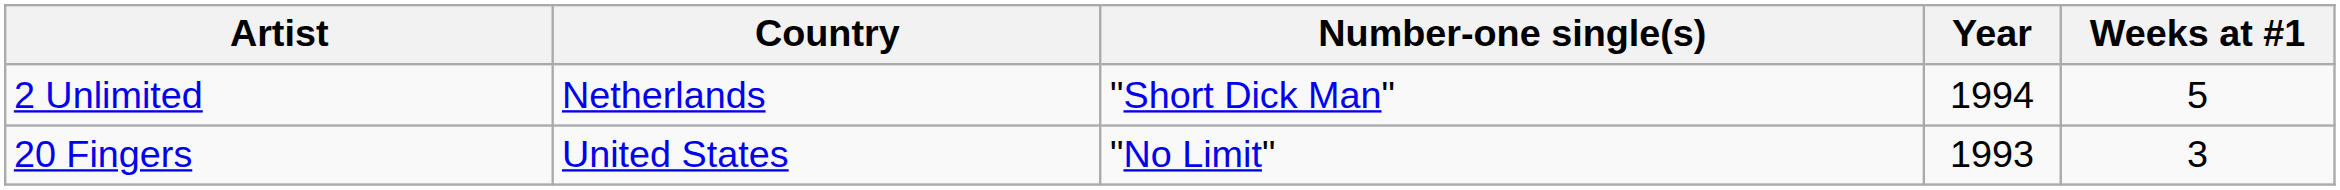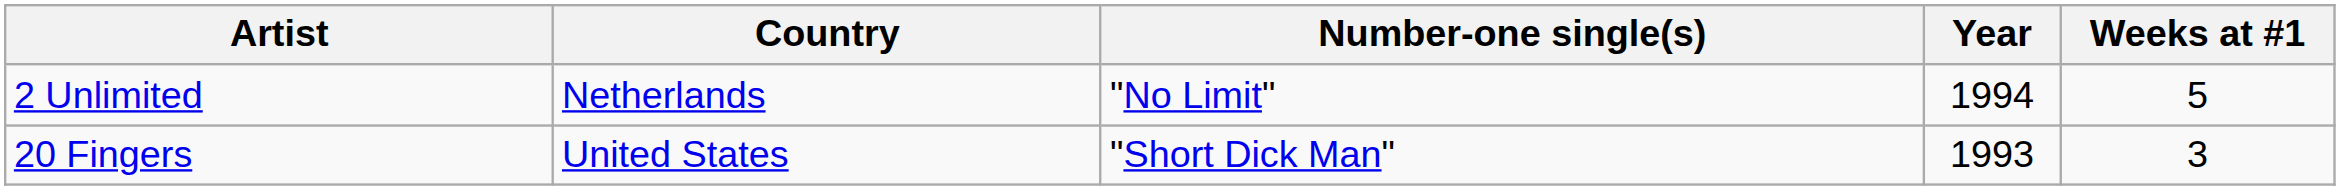2 Unlimited | Number-one single(s): "Short Dick Man" -> "No Limit"
20 Fingers | Number-one single(s): "No Limit" -> "Short Dick Man"
